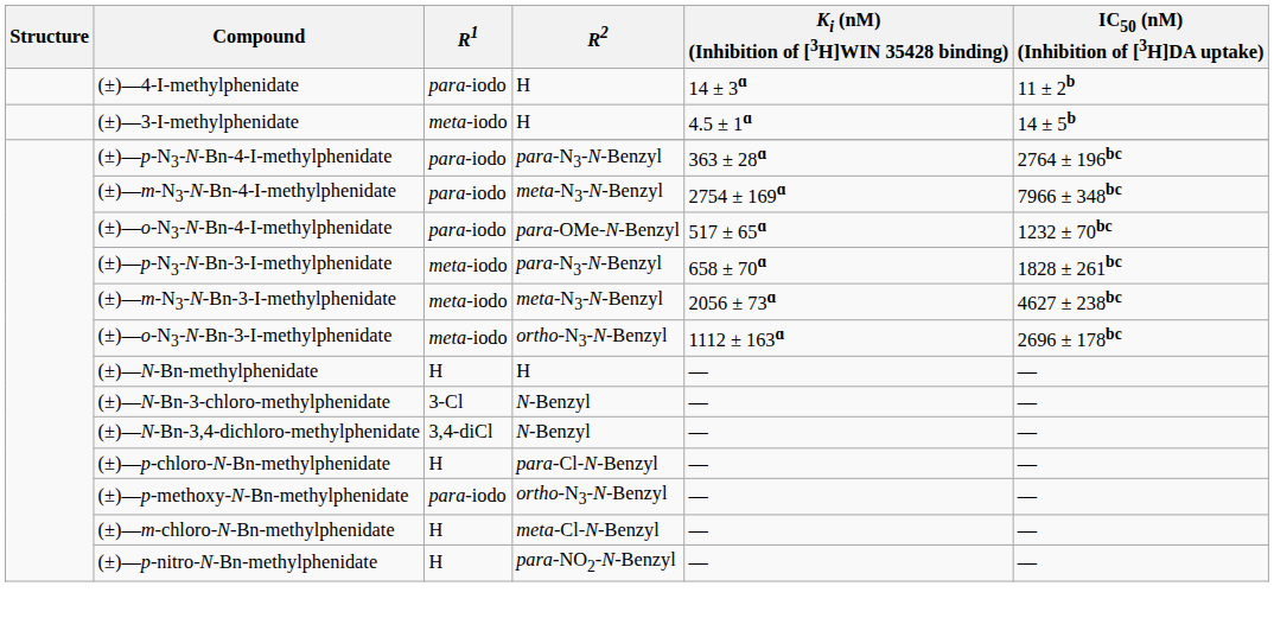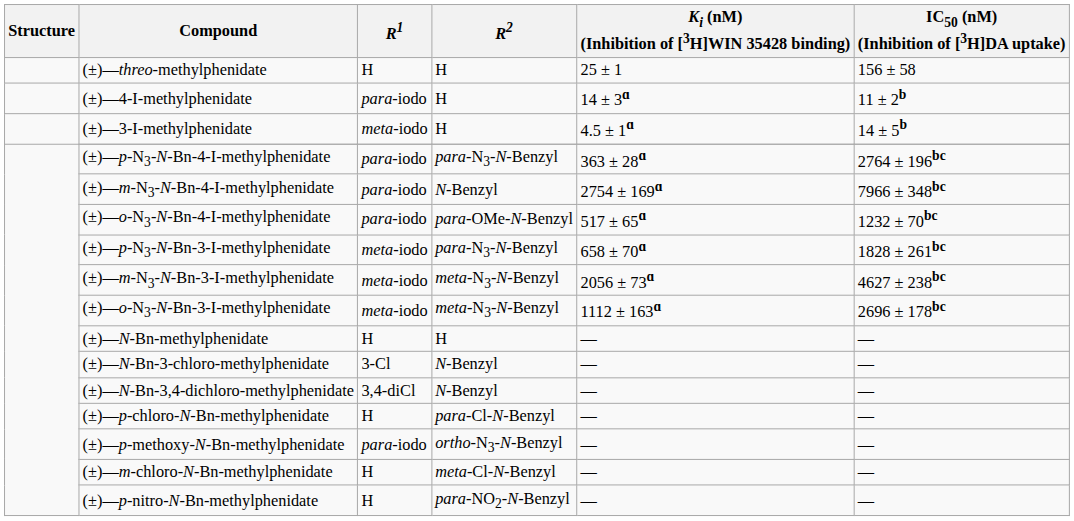+ row: (±)—threo-methylphenidate | H | H | 25 ± 1 | 156 ± 58
(±)—m-N3-N-Bn-4-I-methylphenidate | R2: meta-N3-N-Benzyl -> N-Benzyl
(±)—o-N3-N-Bn-3-I-methylphenidate | R2: ortho-N3-N-Benzyl -> meta-N3-N-Benzyl
